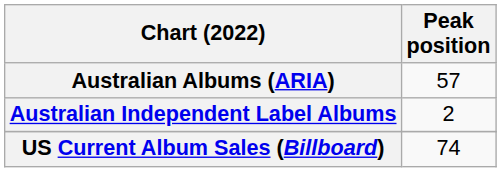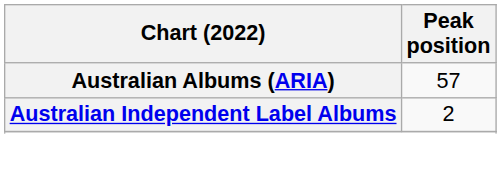- row: US Current Album Sales (Billboard) | 74
